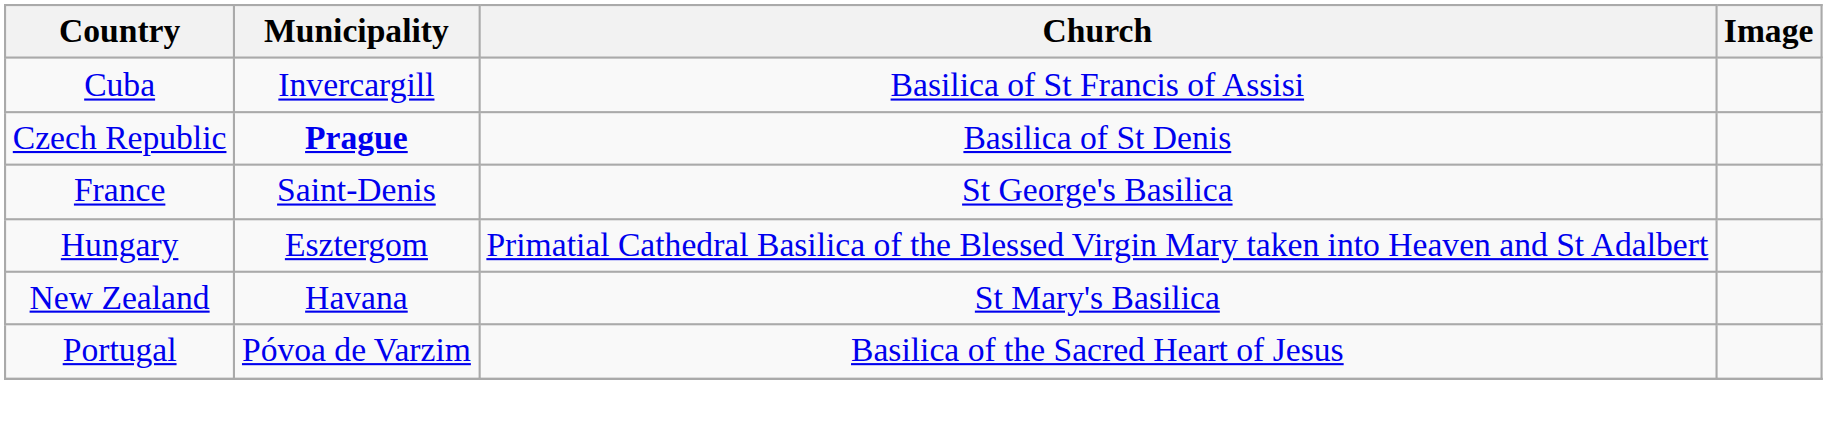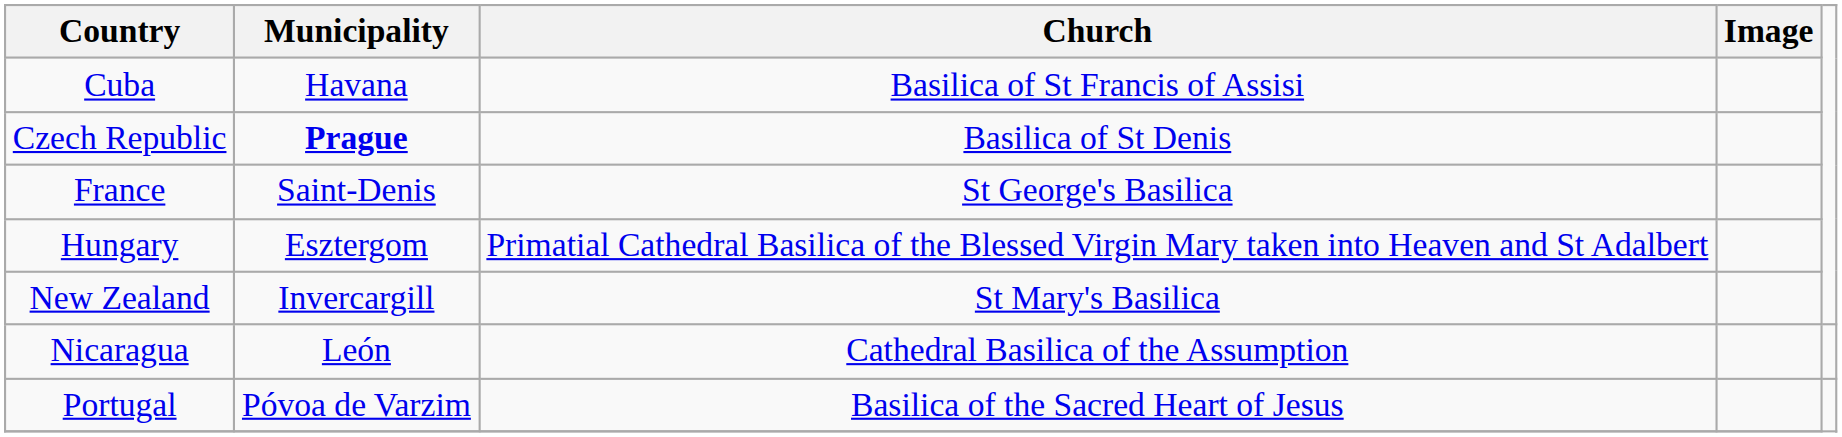Cuba | Municipality: Invercargill -> Havana
New Zealand | Municipality: Havana -> Invercargill
+ row: Nicaragua | León | Cathedral Basilica of the Assumption
